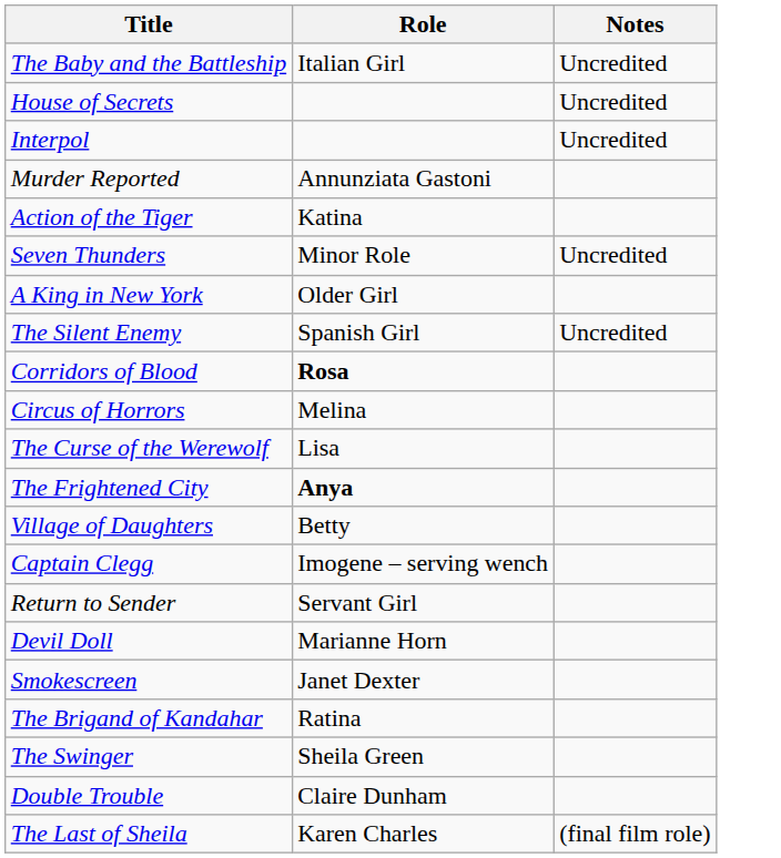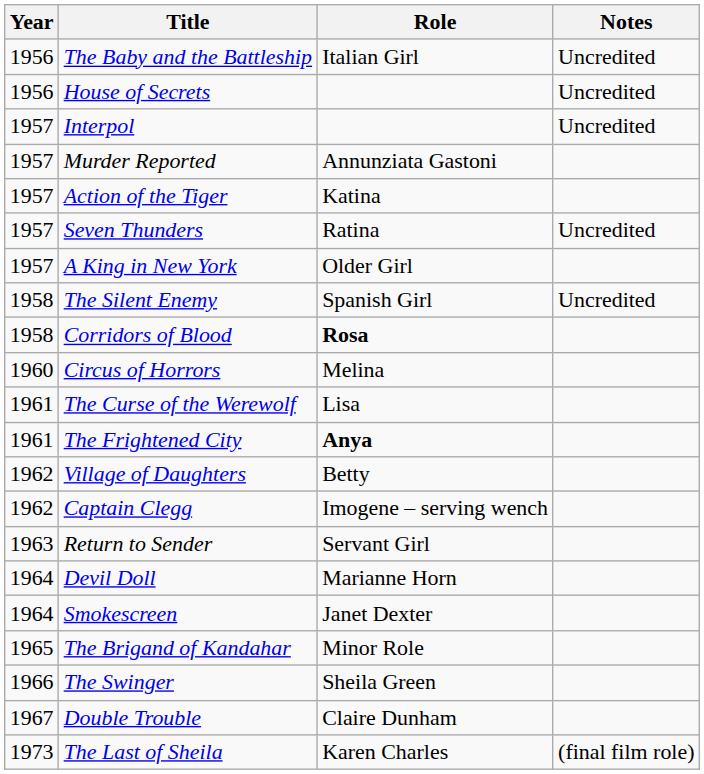+ column: Year | 1956 | 1956 | 1957 | 1957 | 1957 | 1957 | 1957 | 1958 | 1958 | 1960 | 1961 | 1961 | 1962 | 1962 | 1963 | 1964 | 1964 | 1965 | 1966 | 1967 | 1973
Seven Thunders | Role: Minor Role -> Ratina
The Brigand of Kandahar | Role: Ratina -> Minor Role
